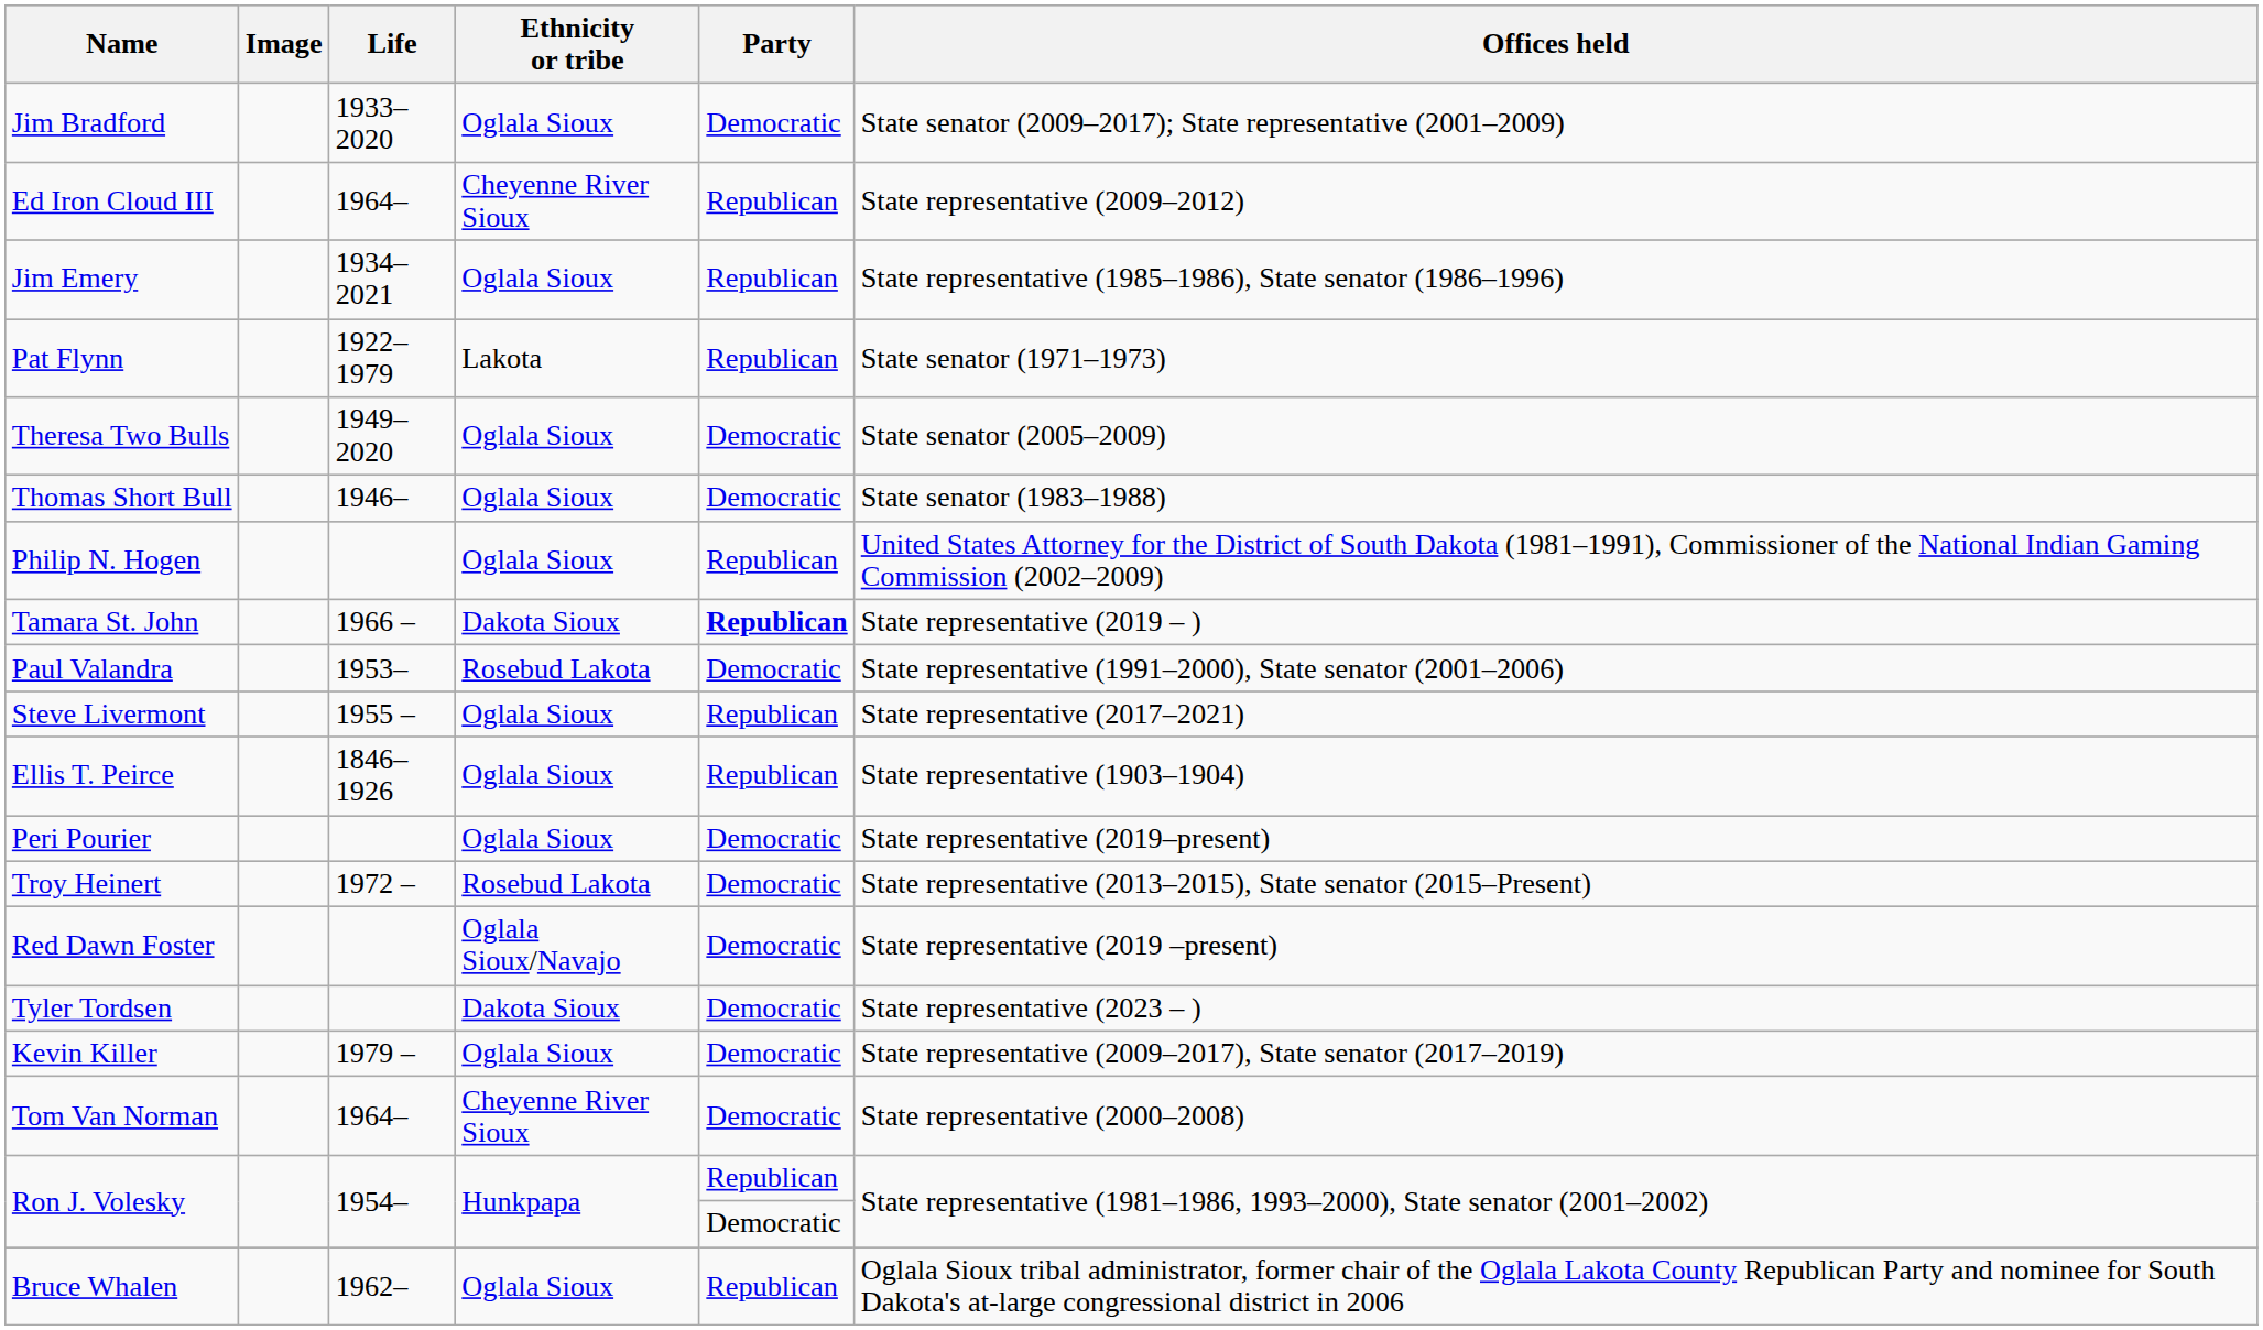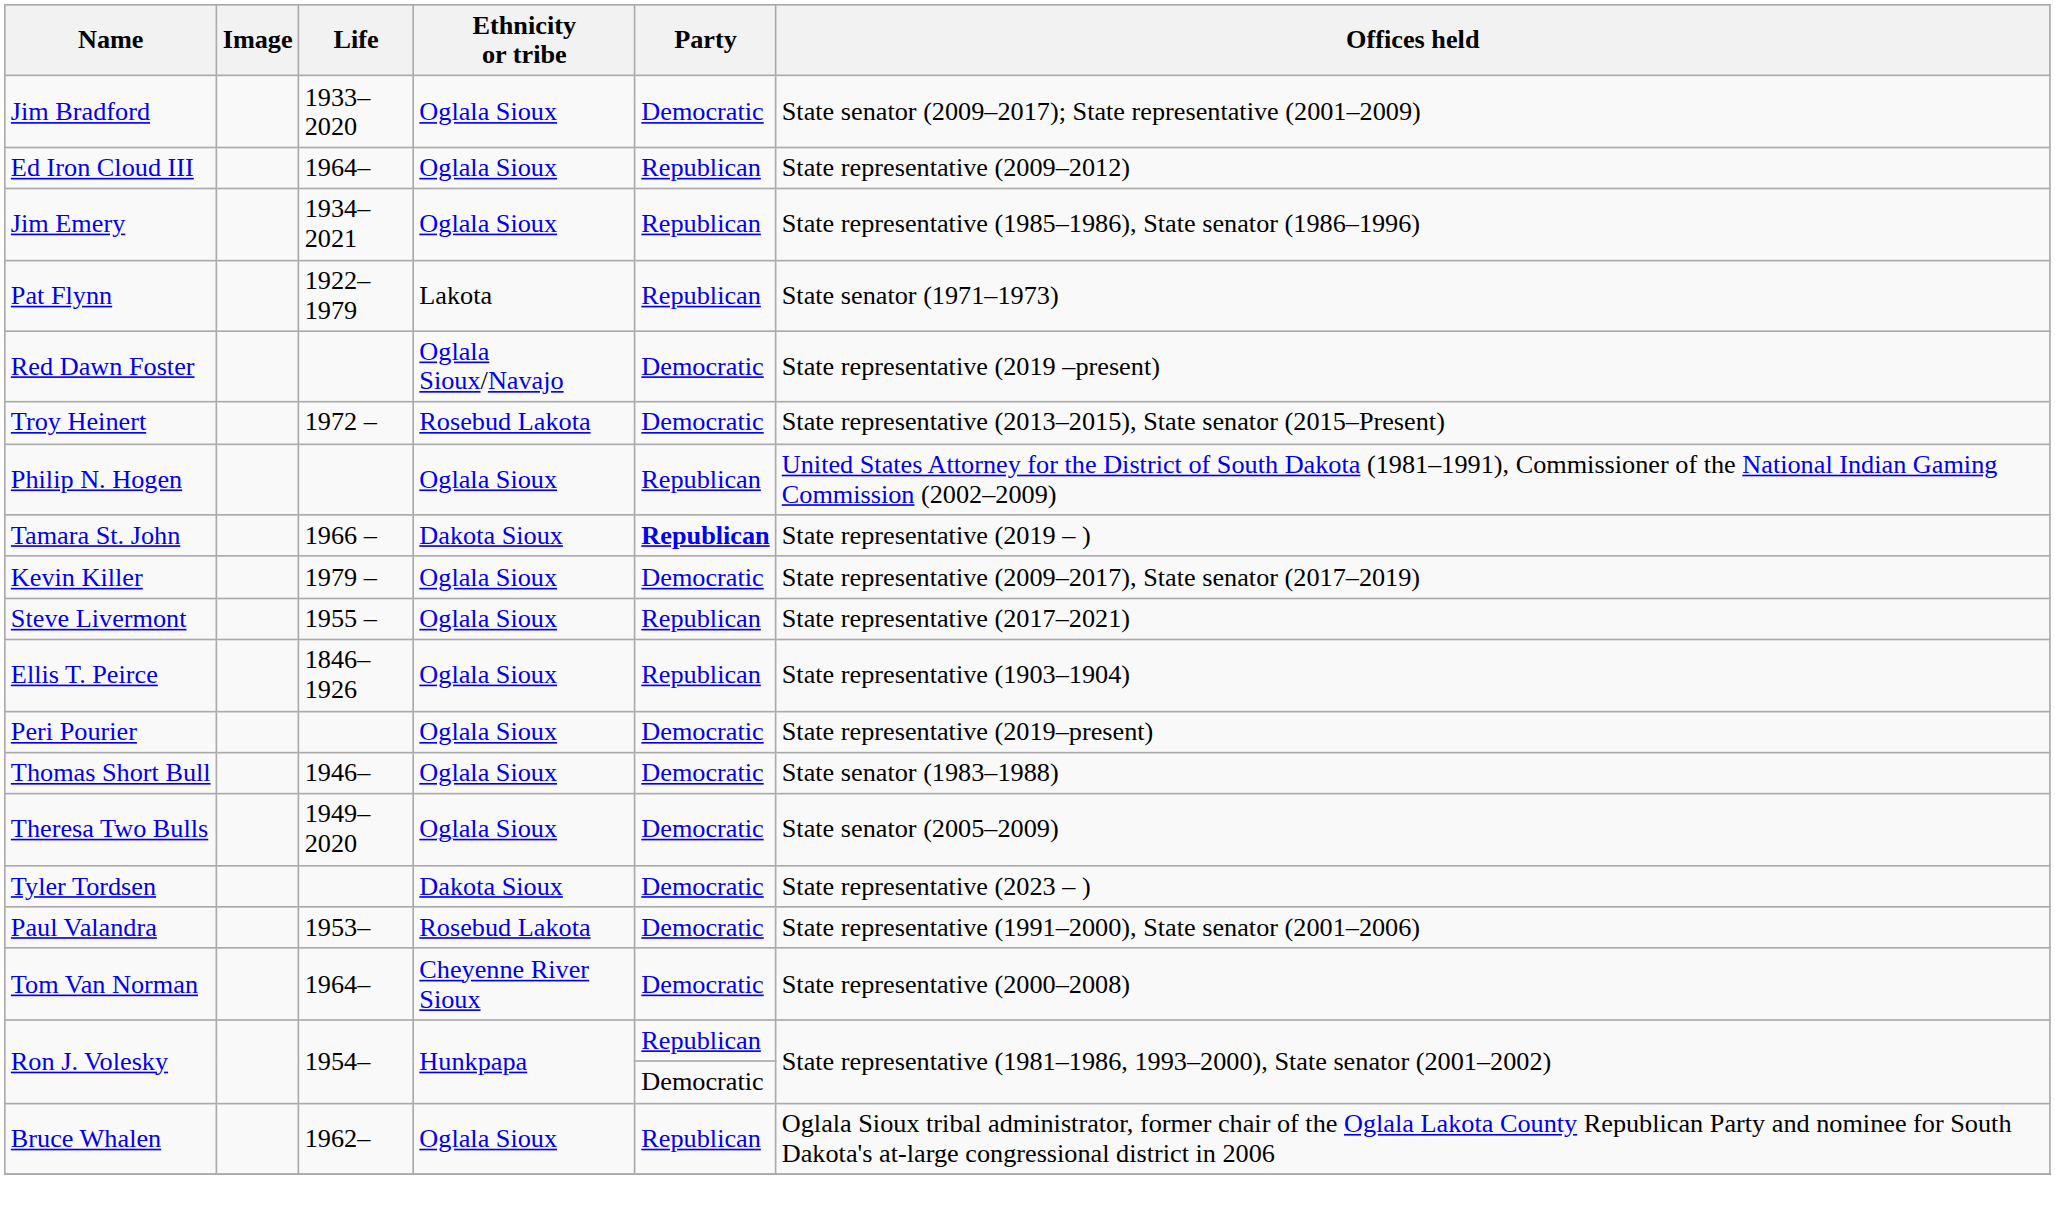Ed Iron Cloud III | Ethnicity or tribe: Cheyenne River Sioux -> Oglala Sioux
rows swapped: Red Dawn Foster <-> Theresa Two Bulls
rows swapped: Troy Heinert <-> Thomas Short Bull
rows swapped: Kevin Killer <-> Paul Valandra
